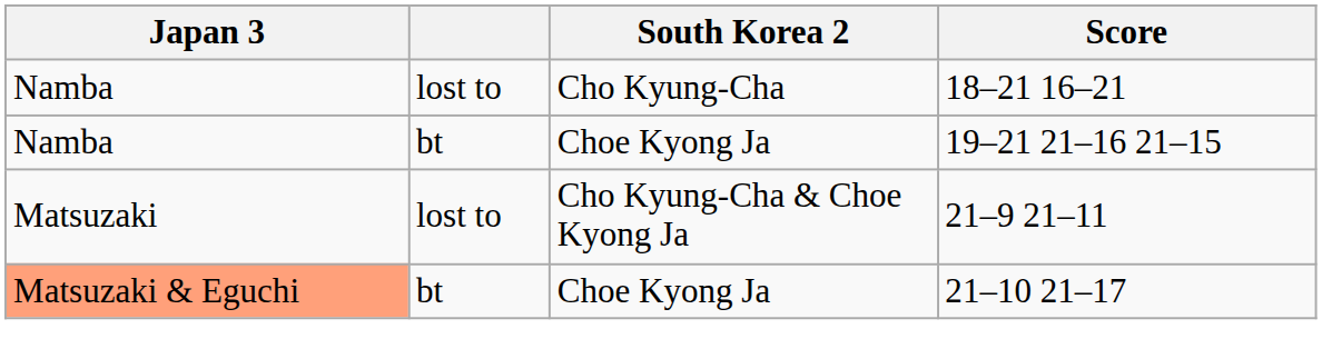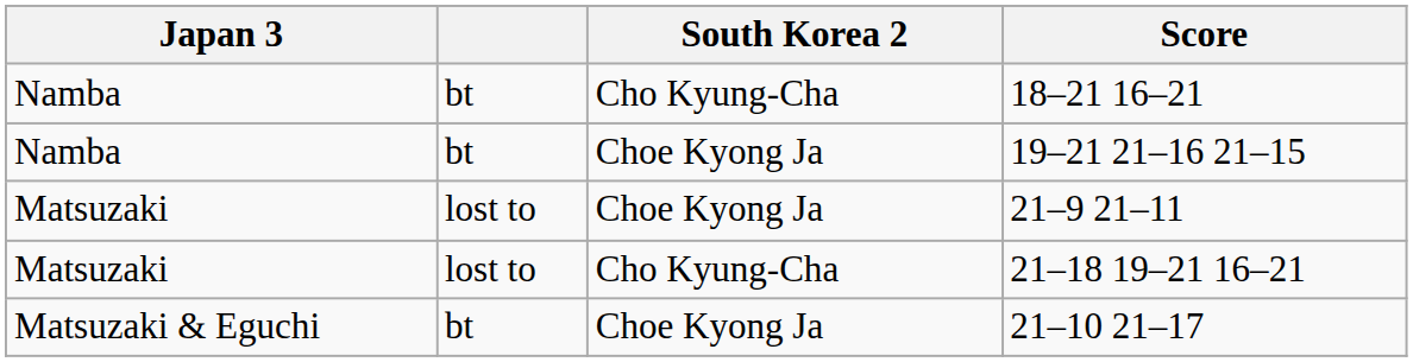18–21 16–21 | column 2: lost to -> bt
21–9 21–11 | South Korea 2: Cho Kyung-Cha & Choe Kyong Ja -> Choe Kyong Ja
+ row: Matsuzaki | lost to | Cho Kyung-Cha | 21–18 19–21 16–21
21–10 21–17 | Japan 3: lightsalmon background -> no background
